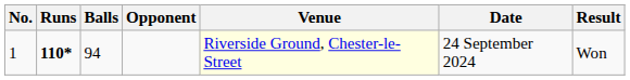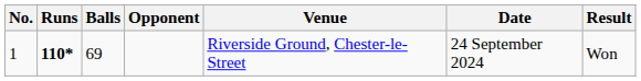1 | Balls: 94 -> 69
1 | Venue: lightyellow background -> no background
